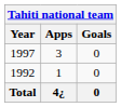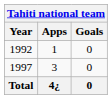rows swapped: 1992 <-> 1997
